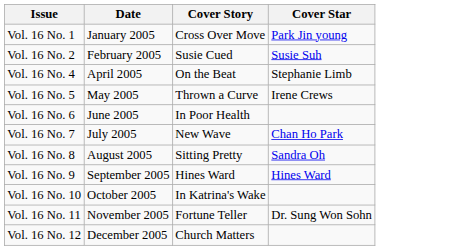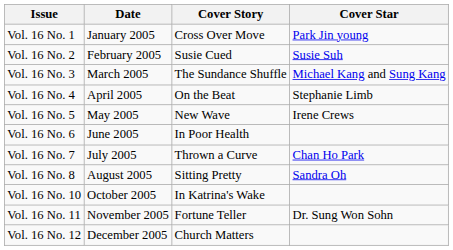+ row: Vol. 16 No. 3 | March 2005 | The Sundance Shuffle | Michael Kang and Sung Kang
Vol. 16 No. 5 | Cover Story: Thrown a Curve -> New Wave
Vol. 16 No. 7 | Cover Story: New Wave -> Thrown a Curve
- row: Vol. 16 No. 9 | September 2005 | Hines Ward | Hines Ward
